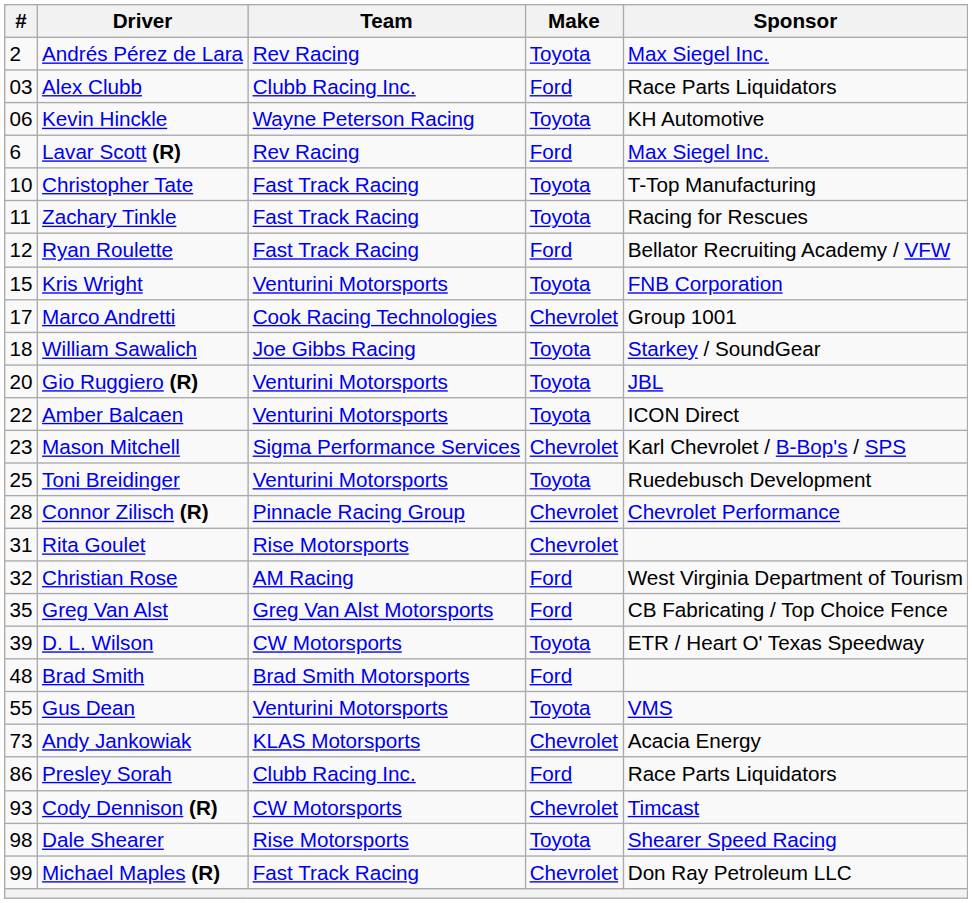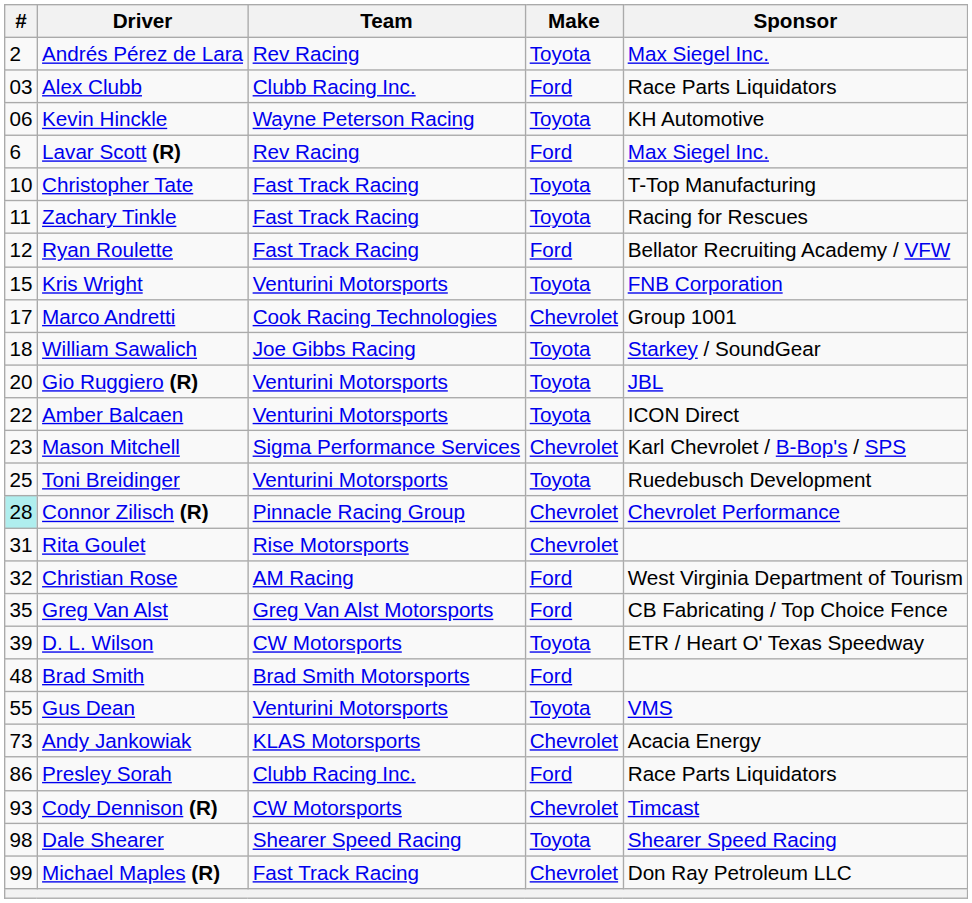Connor Zilisch (R) | #: no background -> paleturquoise background
Dale Shearer | Team: Rise Motorsports -> Shearer Speed Racing
